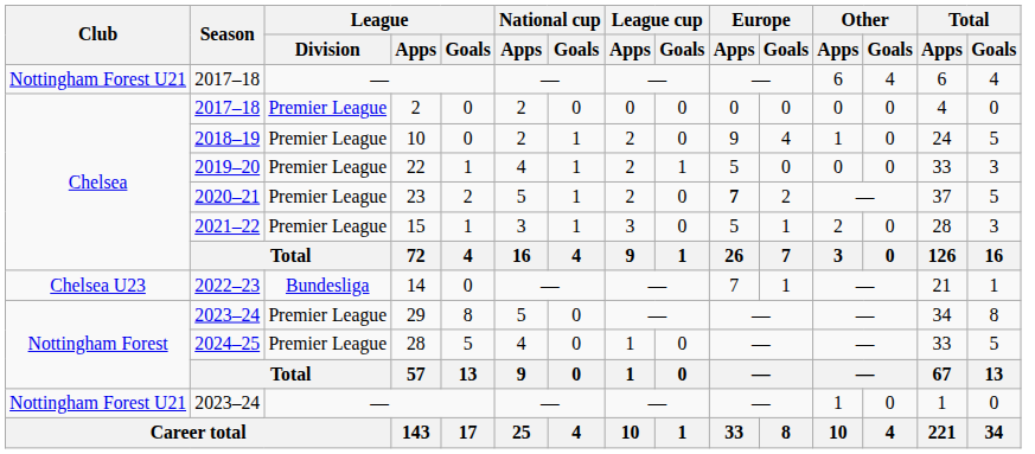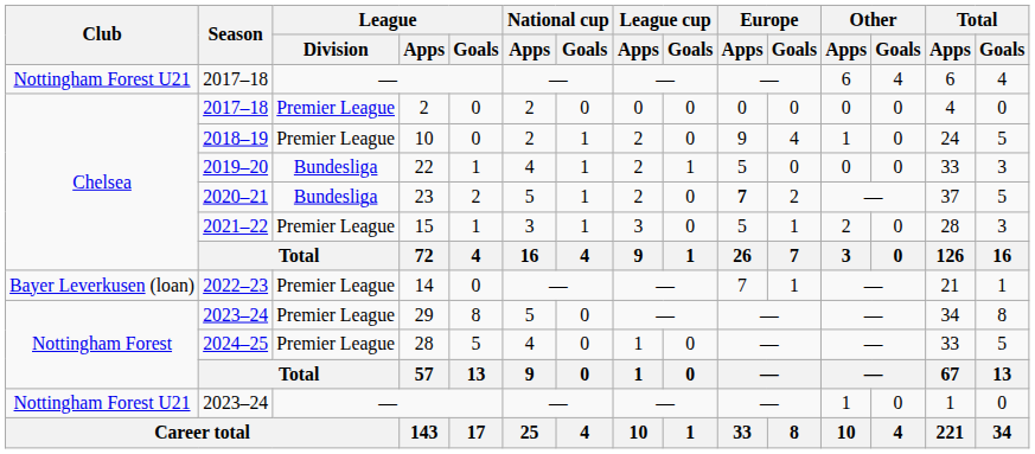22 | League / Division: Premier League -> Bundesliga
23 | League / Division: Premier League -> Bundesliga
14 | Club: Chelsea U23 -> Bayer Leverkusen (loan)
14 | League / Division: Bundesliga -> Premier League
